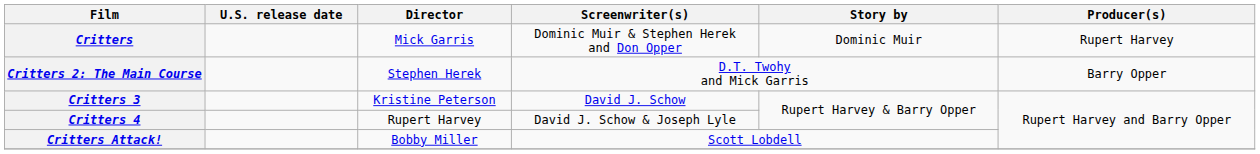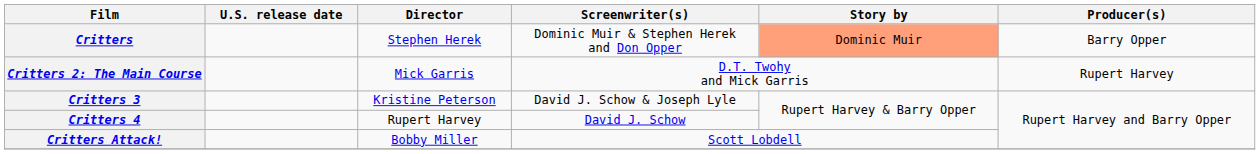Critters | Director: Mick Garris -> Stephen Herek
Critters | Story by: no background -> lightsalmon background
Critters | Producer(s): Rupert Harvey -> Barry Opper
Critters 2: The Main Course | Director: Stephen Herek -> Mick Garris
Critters 2: The Main Course | Producer(s): Barry Opper -> Rupert Harvey
Critters 3 | Screenwriter(s): David J. Schow -> David J. Schow & Joseph Lyle
Critters 4 | Screenwriter(s): David J. Schow & Joseph Lyle -> David J. Schow
